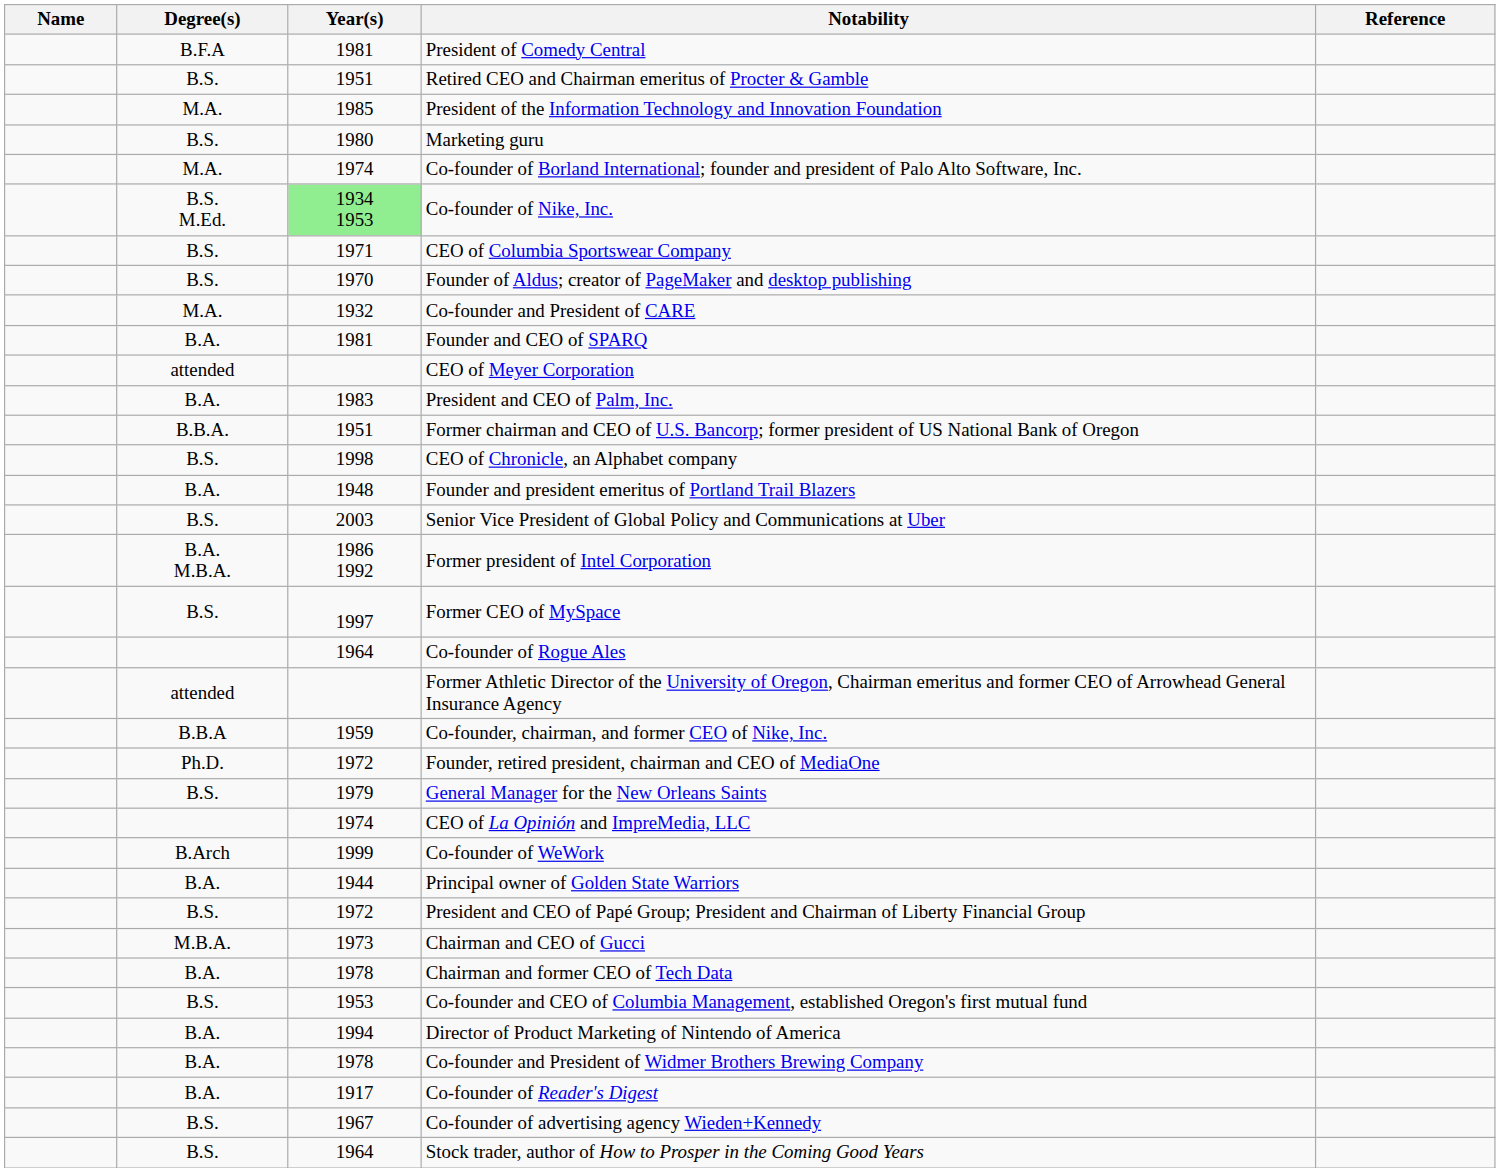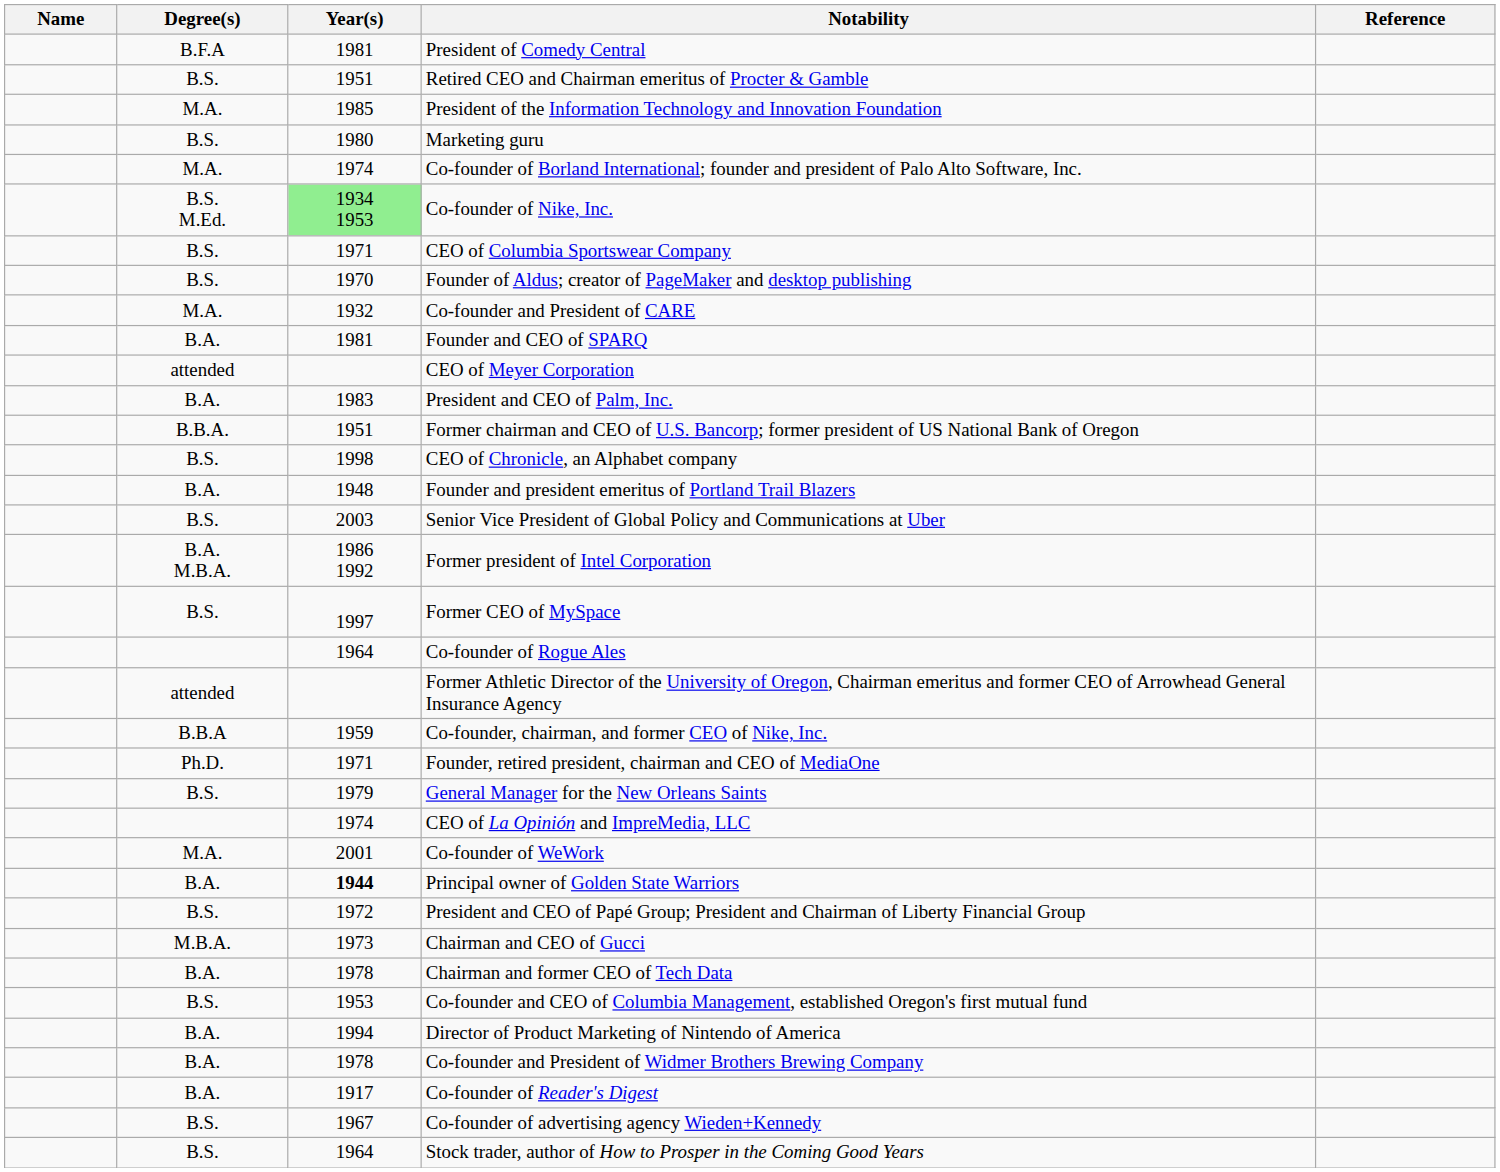Founder, retired president, chairman and CEO of MediaOne | Year(s): 1972 -> 1971
Co-founder of WeWork | Degree(s): B.Arch -> M.A.
Co-founder of WeWork | Year(s): 1999 -> 2001
Principal owner of Golden State Warriors | Year(s): normal -> bold
